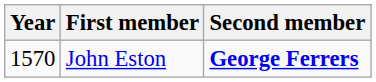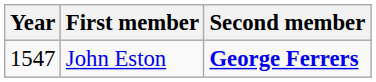John Eston | Year: 1570 -> 1547
